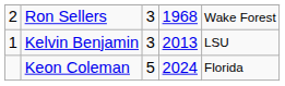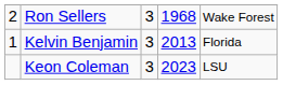Kelvin Benjamin | column 5: LSU -> Florida
Keon Coleman | column 3: 5 -> 3
Keon Coleman | column 4: 2024 -> 2023
Keon Coleman | column 5: Florida -> LSU
